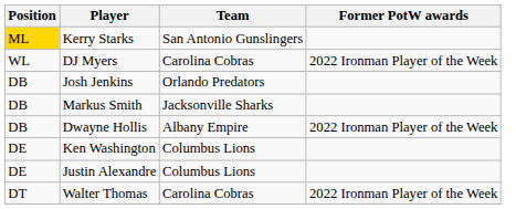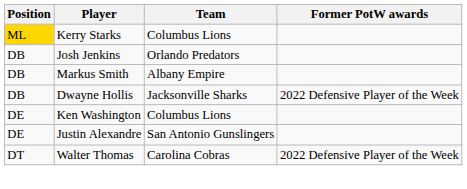Kerry Starks | Team: San Antonio Gunslingers -> Columbus Lions
- row: WL | DJ Myers | Carolina Cobras | 2022 Ironman Player of the Week
Markus Smith | Team: Jacksonville Sharks -> Albany Empire
Dwayne Hollis | Team: Albany Empire -> Jacksonville Sharks
Dwayne Hollis | Former PotW awards: 2022 Ironman Player of the Week -> 2022 Defensive Player of the Week
Justin Alexandre | Team: Columbus Lions -> San Antonio Gunslingers
Walter Thomas | Former PotW awards: 2022 Ironman Player of the Week -> 2022 Defensive Player of the Week
